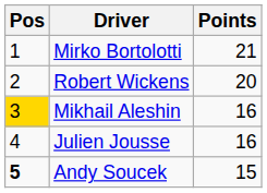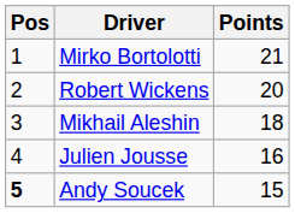Mikhail Aleshin | Pos: gold background -> no background
Mikhail Aleshin | Points: 16 -> 18
